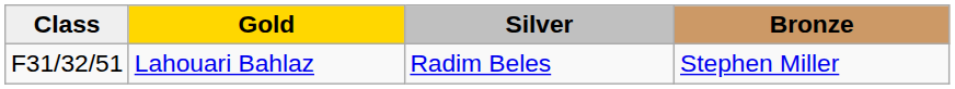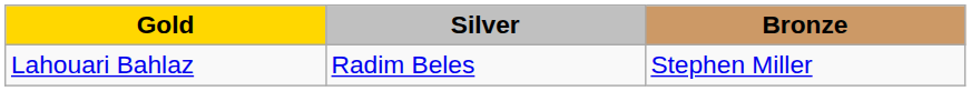- column: Class | F31/32/51
